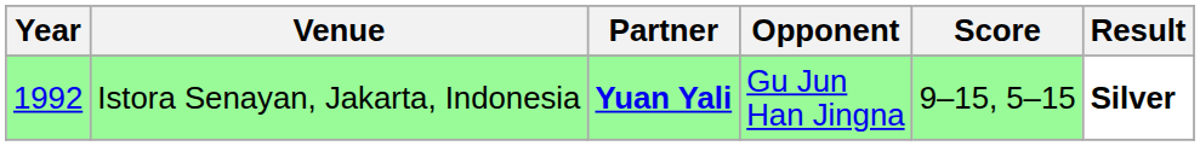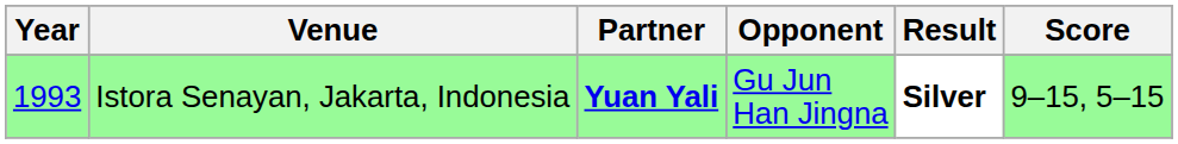columns swapped: Score <-> Result
Istora Senayan, Jakarta, Indonesia | Year: 1992 -> 1993
